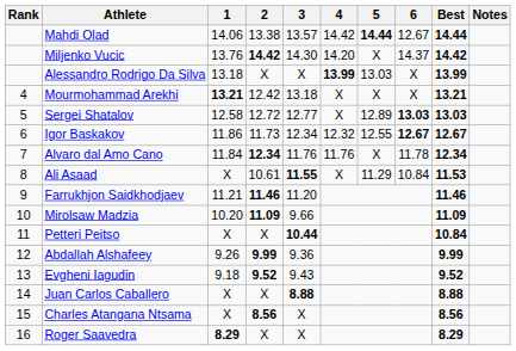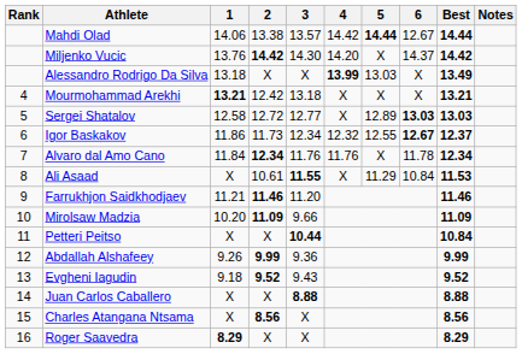Alessandro Rodrigo Da Silva | Best: 13.99 -> 13.49
Igor Baskakov | Best: 12.67 -> 12.37
